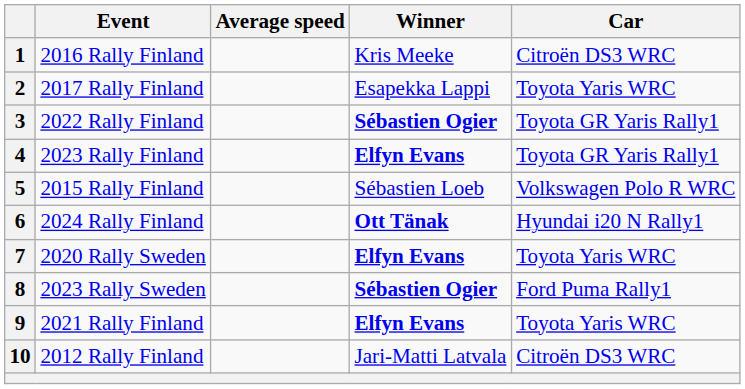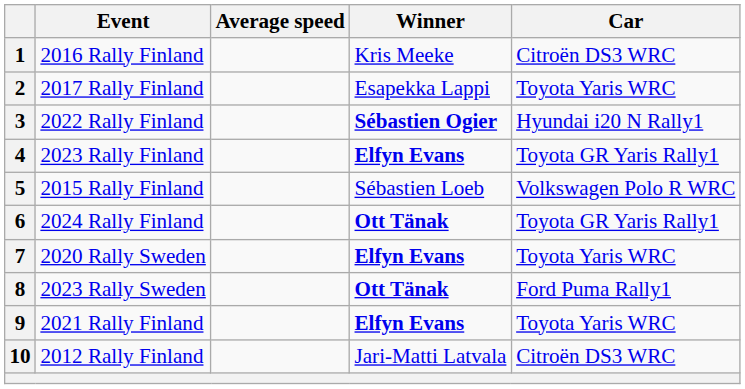3 | Car: Toyota GR Yaris Rally1 -> Hyundai i20 N Rally1
6 | Car: Hyundai i20 N Rally1 -> Toyota GR Yaris Rally1
8 | Winner: Sébastien Ogier -> Ott Tänak
